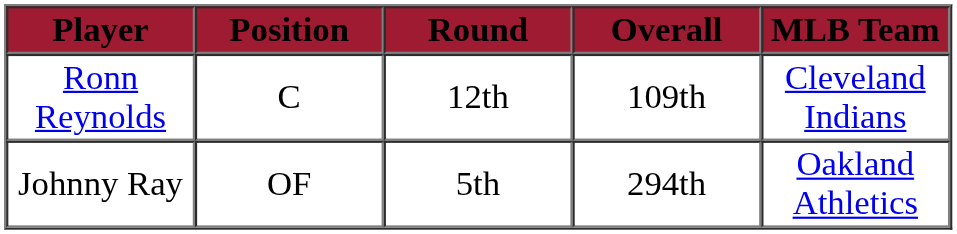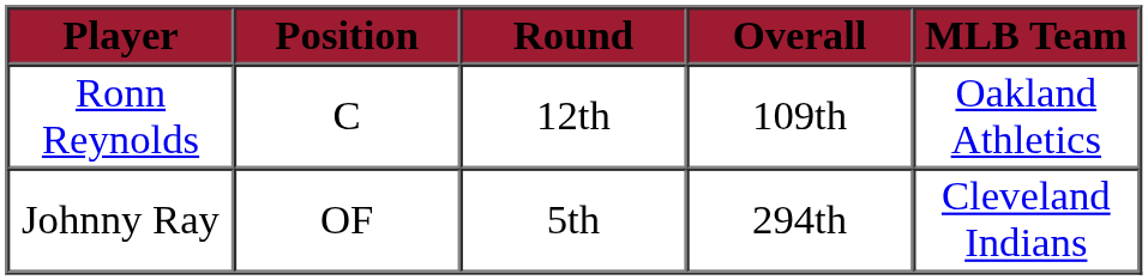Ronn Reynolds | MLB Team: Cleveland Indians -> Oakland Athletics
Johnny Ray | MLB Team: Oakland Athletics -> Cleveland Indians
